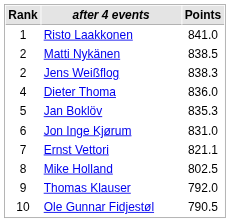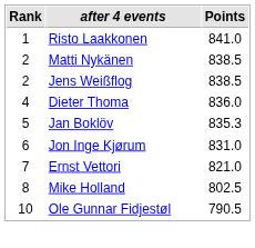Jens Weißflog | Points: 838.3 -> 838.5
Ernst Vettori | Points: 821.1 -> 821.0
- row: 9 | Thomas Klauser | 792.0
